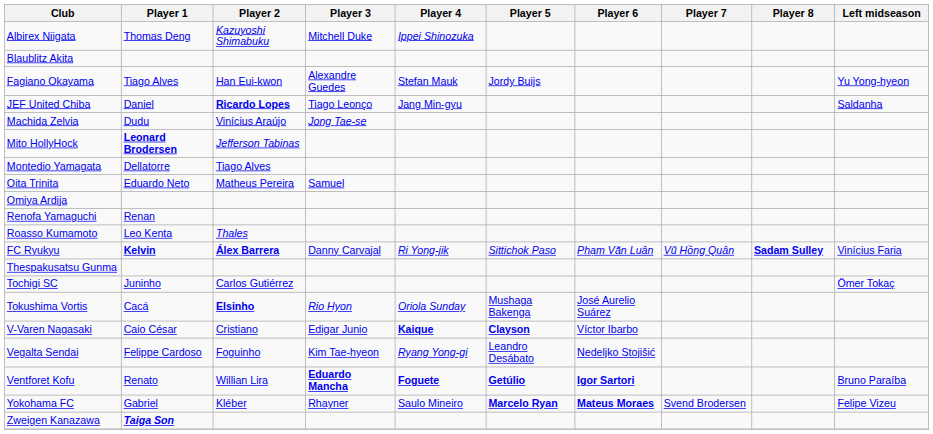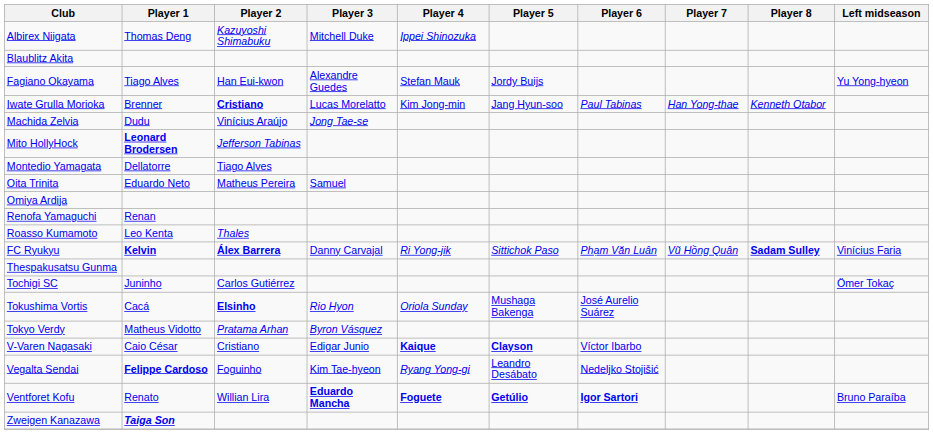+ row: Iwate Grulla Morioka | Brenner | Cristiano | Lucas Morelatto | Kim Jong-min | Jang Hyun-soo | Paul Tabinas | Han Yong-thae | Kenneth Otabor
- row: JEF United Chiba | Daniel | Ricardo Lopes | Tiago Leonço | Jang Min-gyu | Saldanha
+ row: Tokyo Verdy | Matheus Vidotto | Pratama Arhan | Byron Vásquez
Vegalta Sendai | Player 1: normal -> bold
- row: Yokohama FC | Gabriel | Kléber | Rhayner | Saulo Mineiro | Marcelo Ryan | Mateus Moraes | Svend Brodersen | Felipe Vizeu
